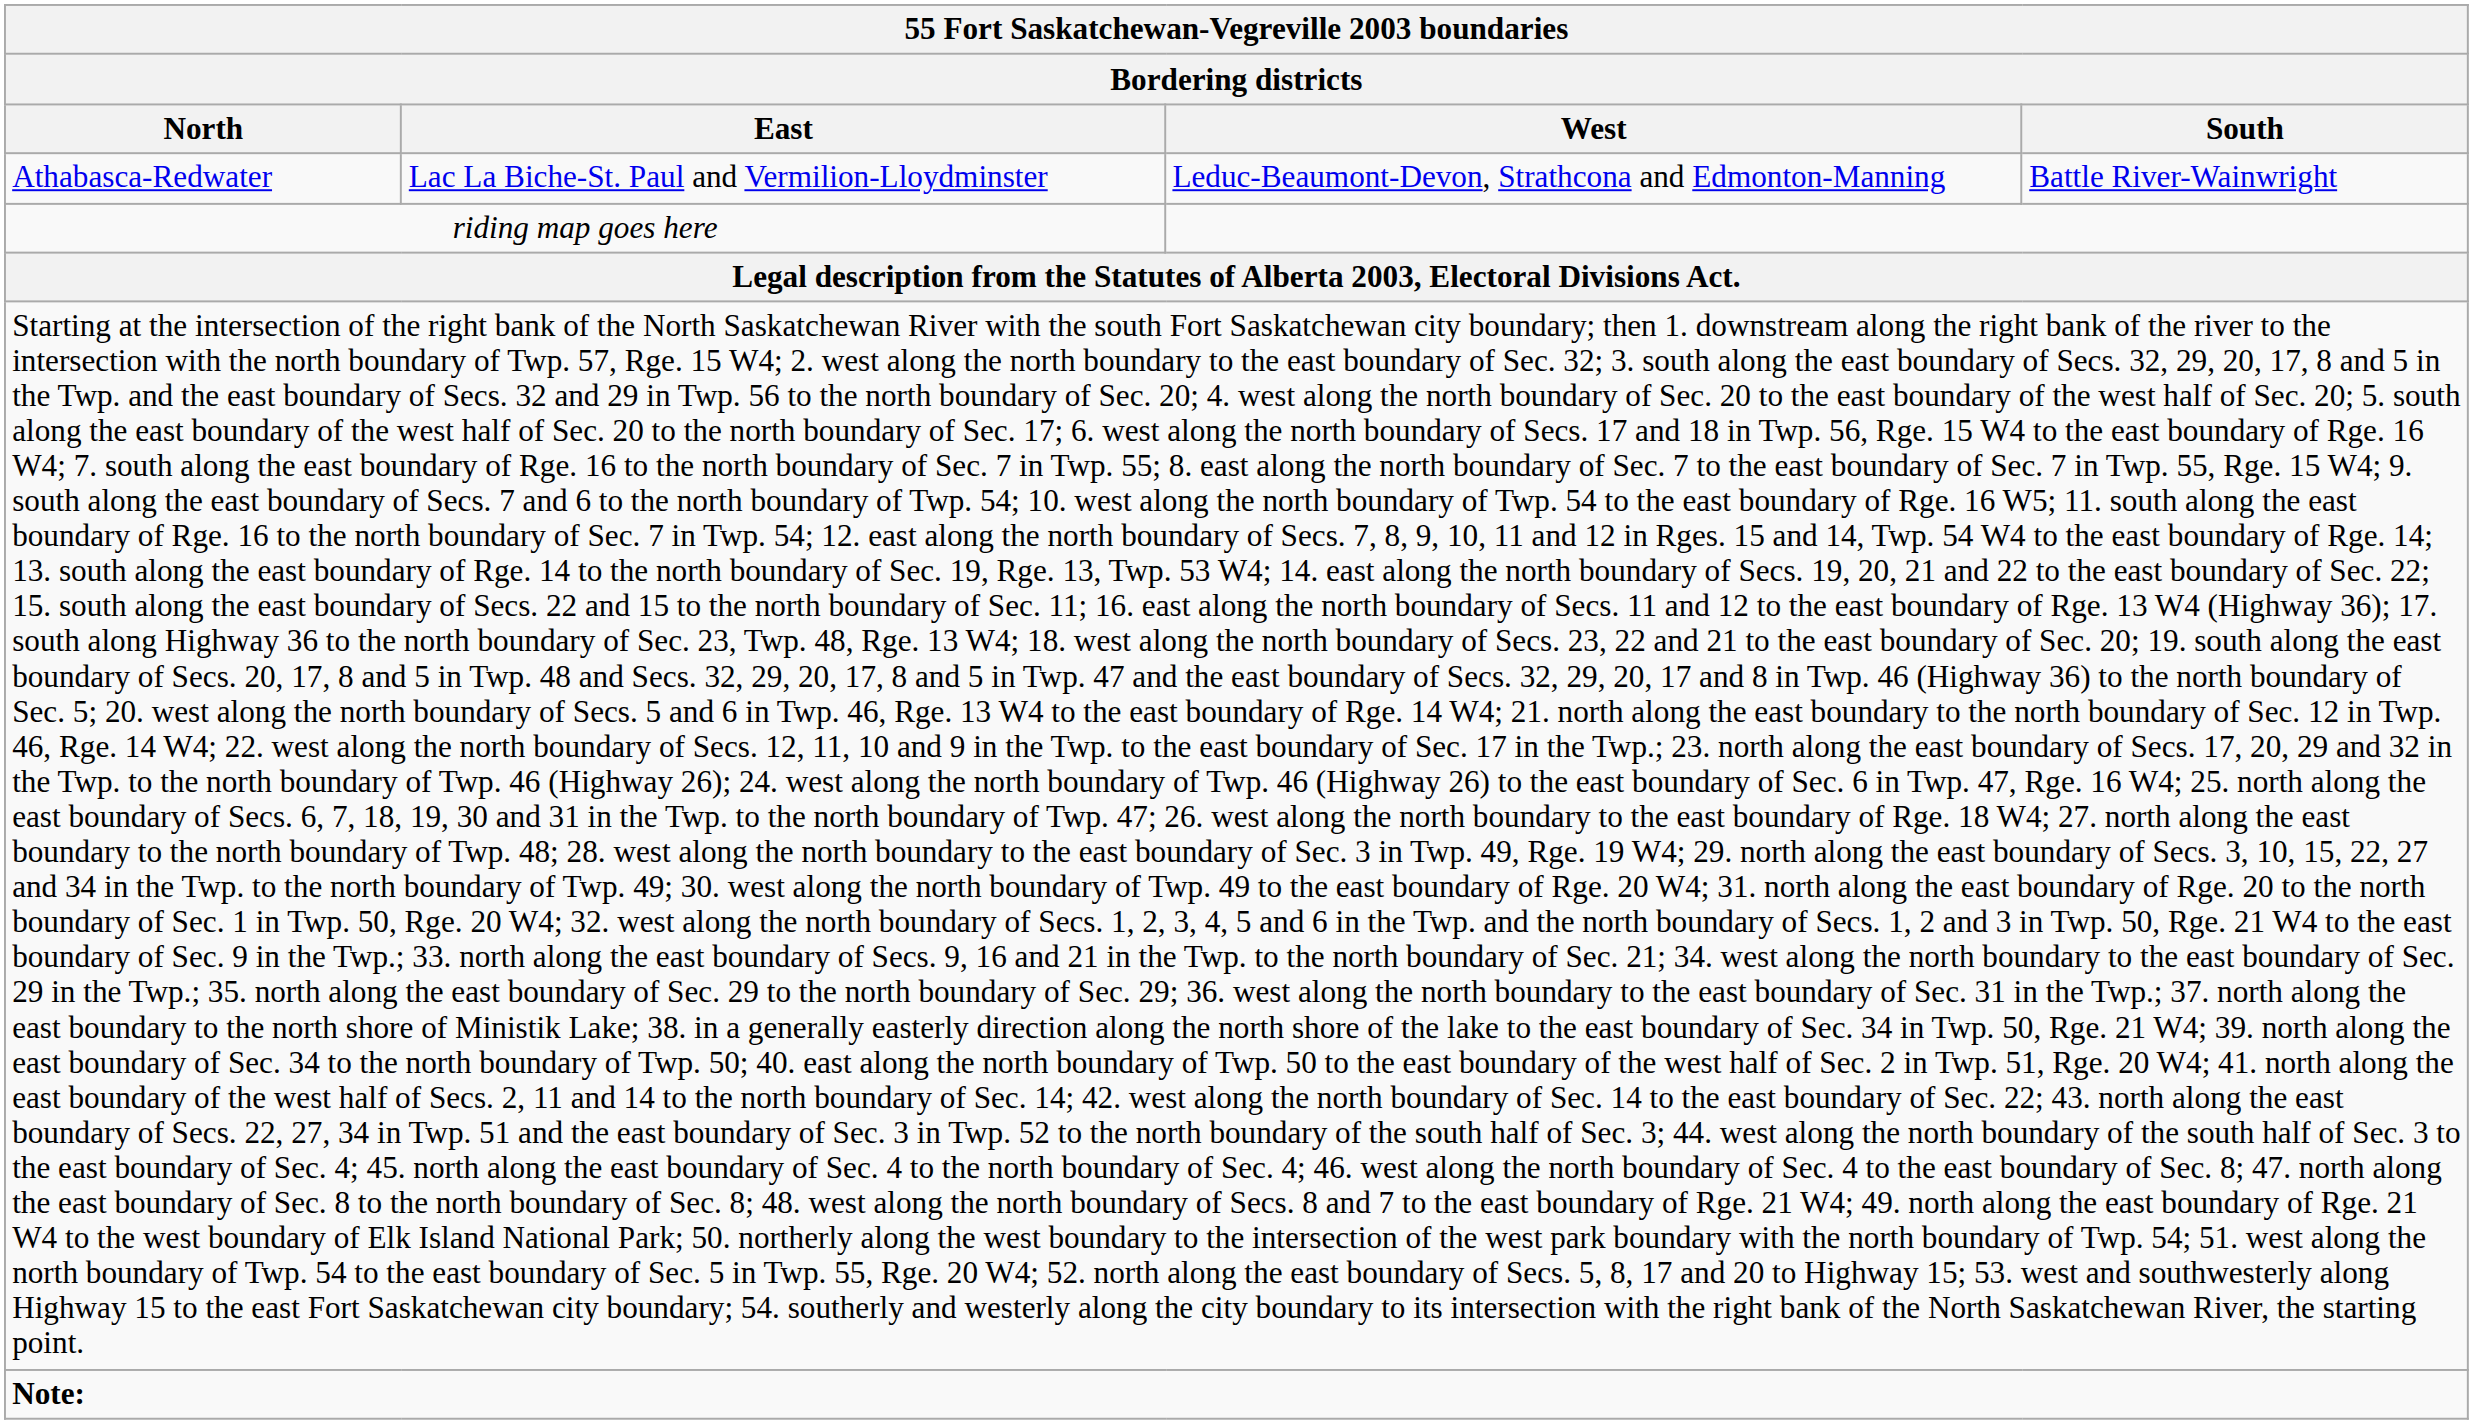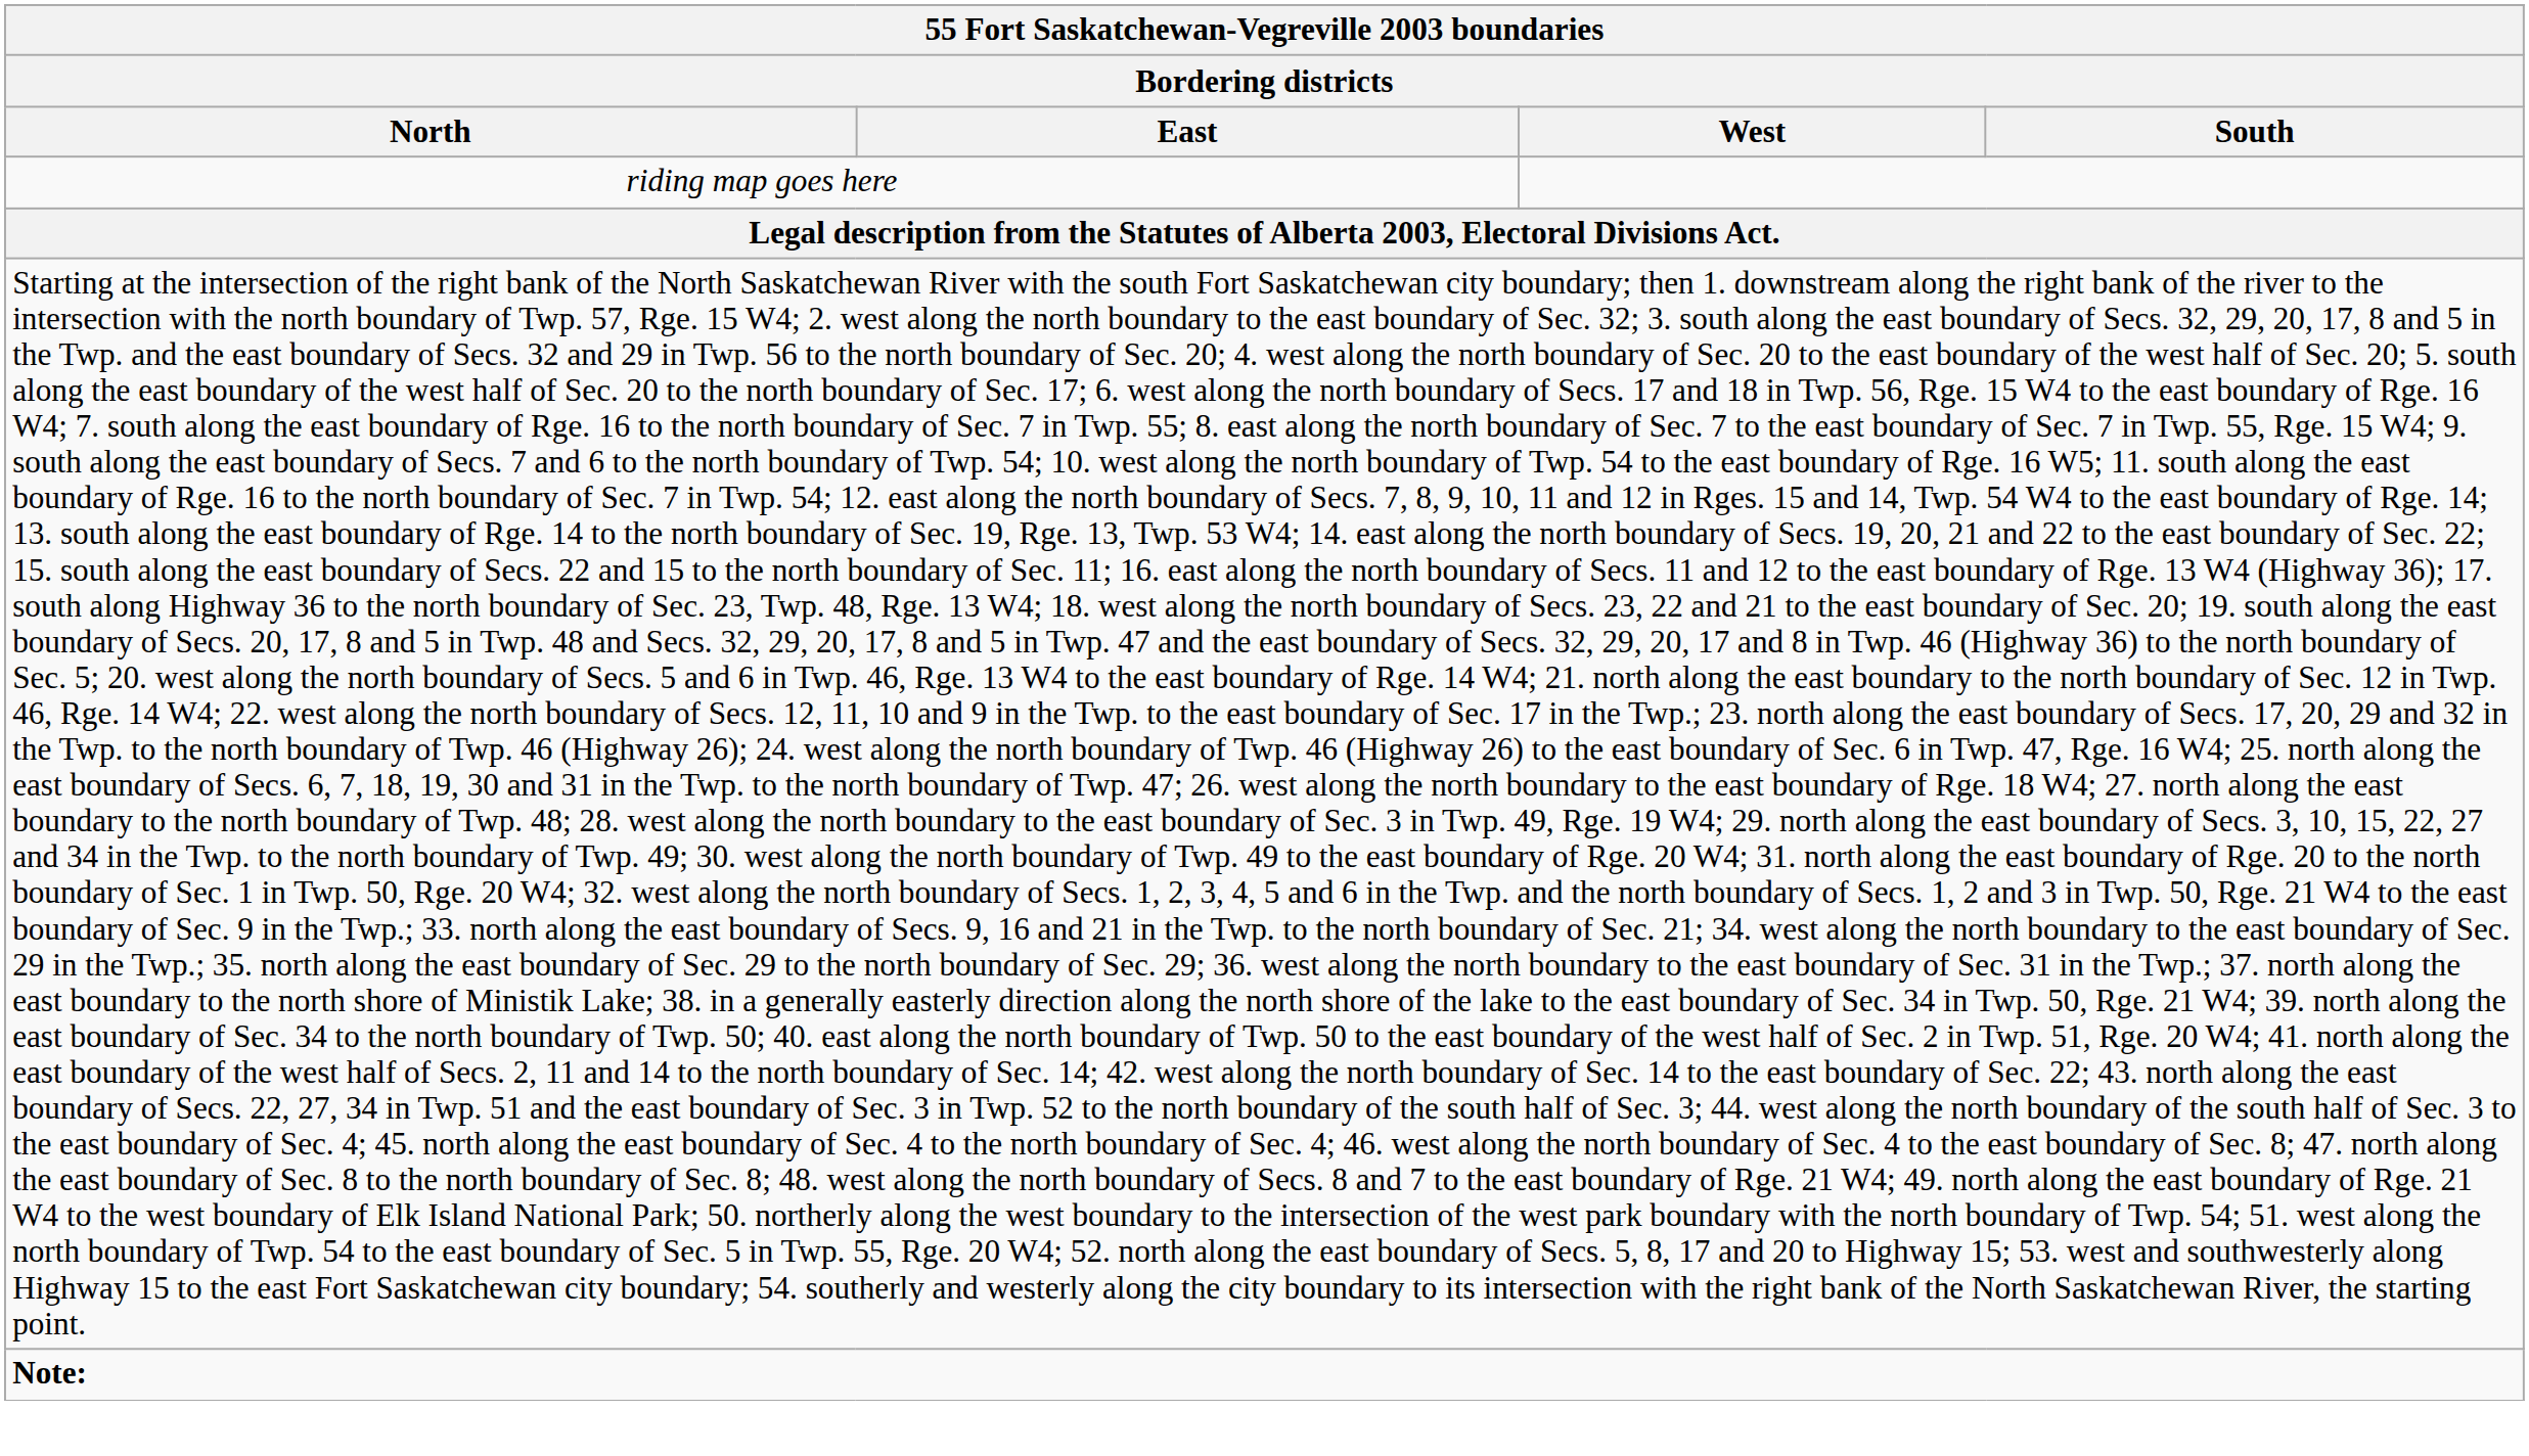- row: Athabasca-Redwater | Lac La Biche-St. Paul and Vermilion-Lloydminster | Leduc-Beaumont-Devon, Strathcona and Edmonton-Manning | Battle River-Wainwright
